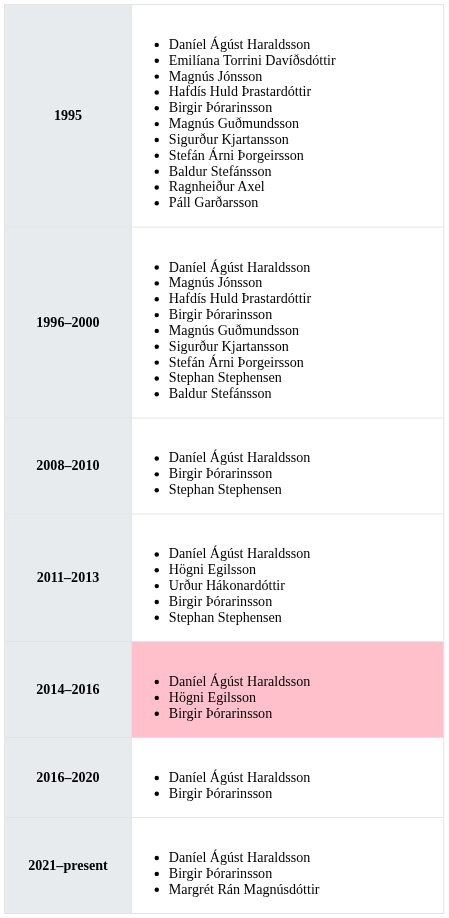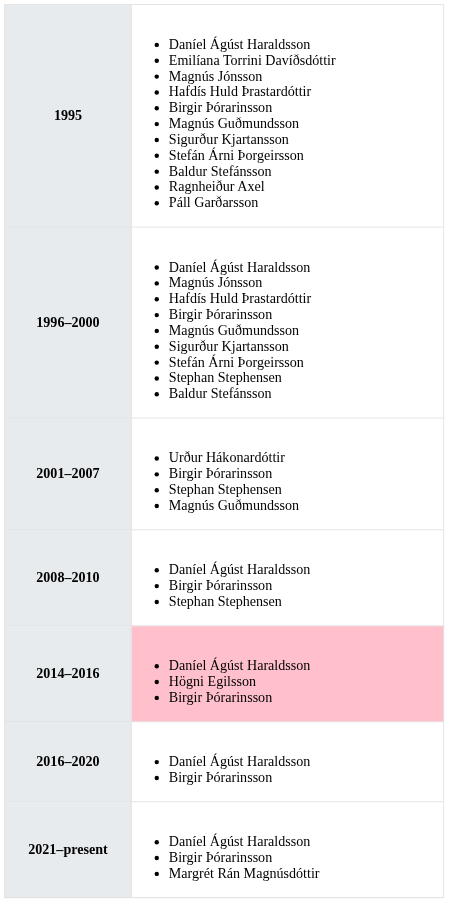+ row: 2001–2007 | Urður Hákonardóttir Birgir Þórarinsson Stephan Stephensen Magnús Guðmundsson
- row: 2011–2013 | Daníel Ágúst Haraldsson Högni Egilsson Urður Hákonardóttir Birgir Þórarinsson Stephan Stephensen
